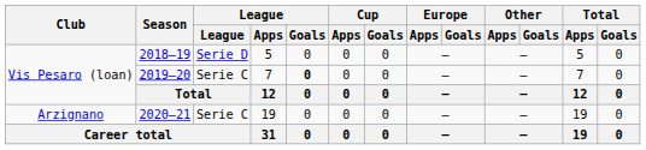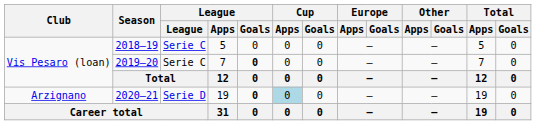2018–19 | League: Serie D -> Serie C
2020–21 | League: Serie C -> Serie D
2020–21 | League / Goals: normal -> bold
2020–21 | Cup / Apps: no background -> lightblue background
